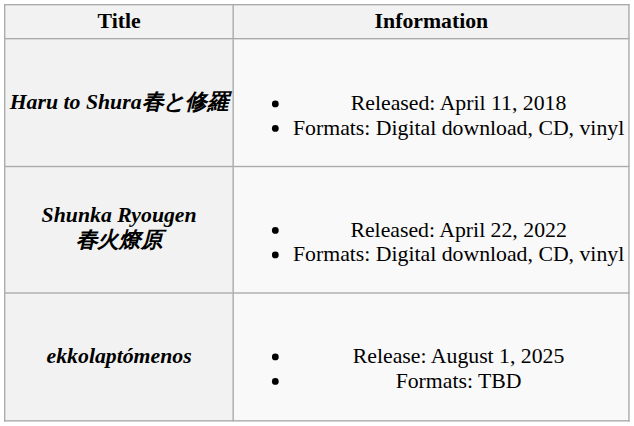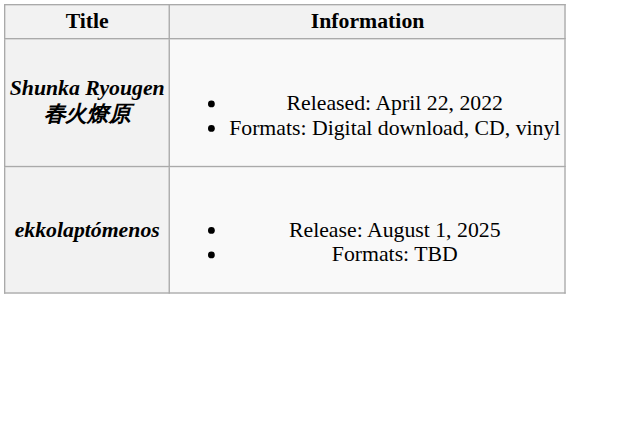- row: Haru to Shura春と修羅 | Released: April 11, 2018 Formats: Digital download, CD, vinyl
